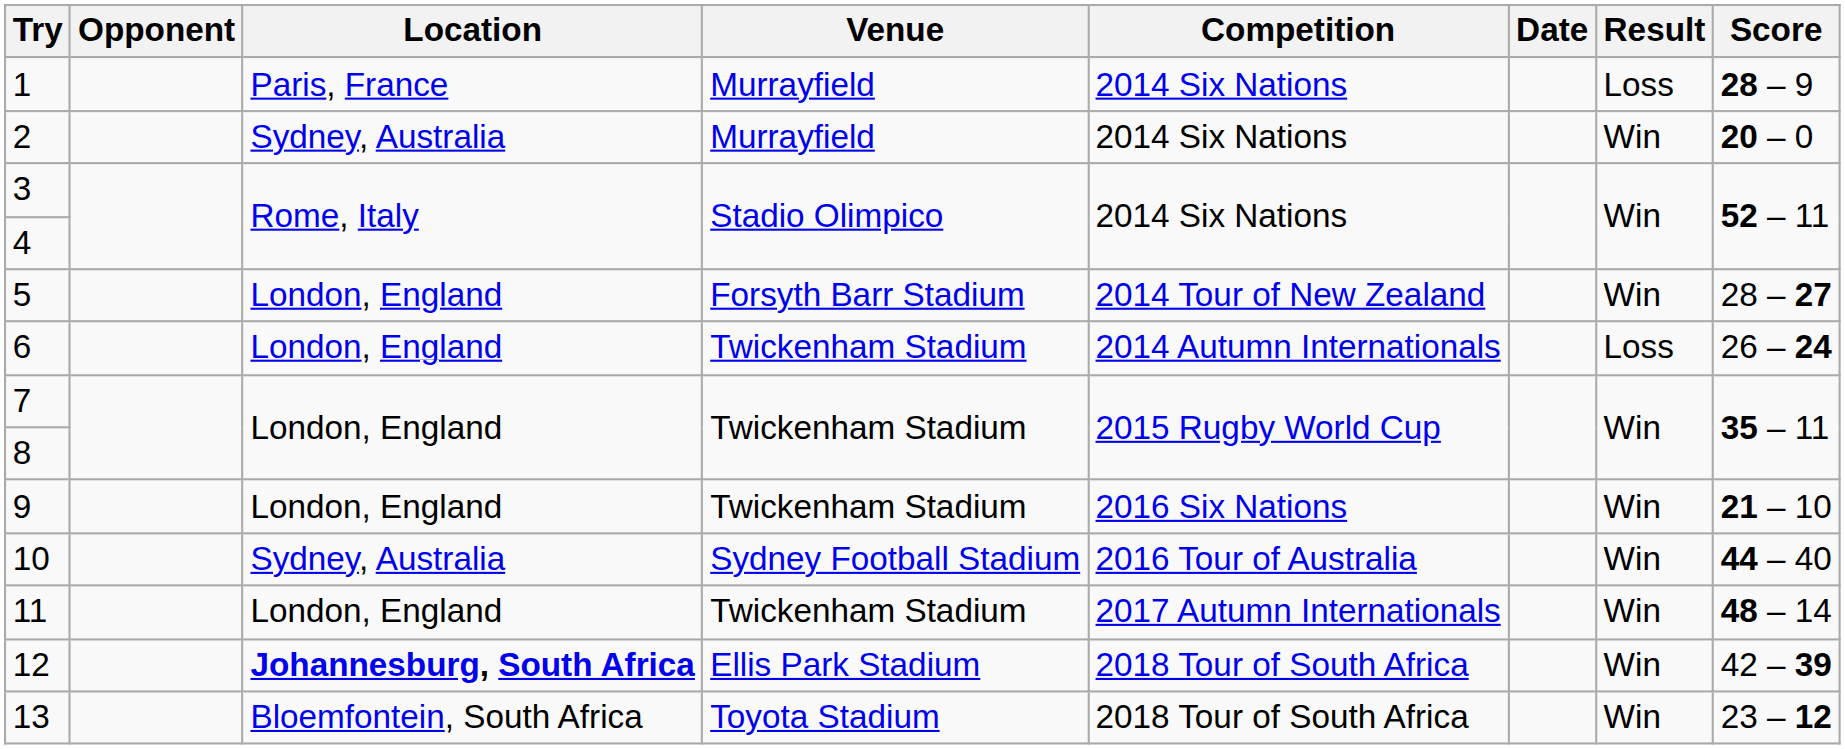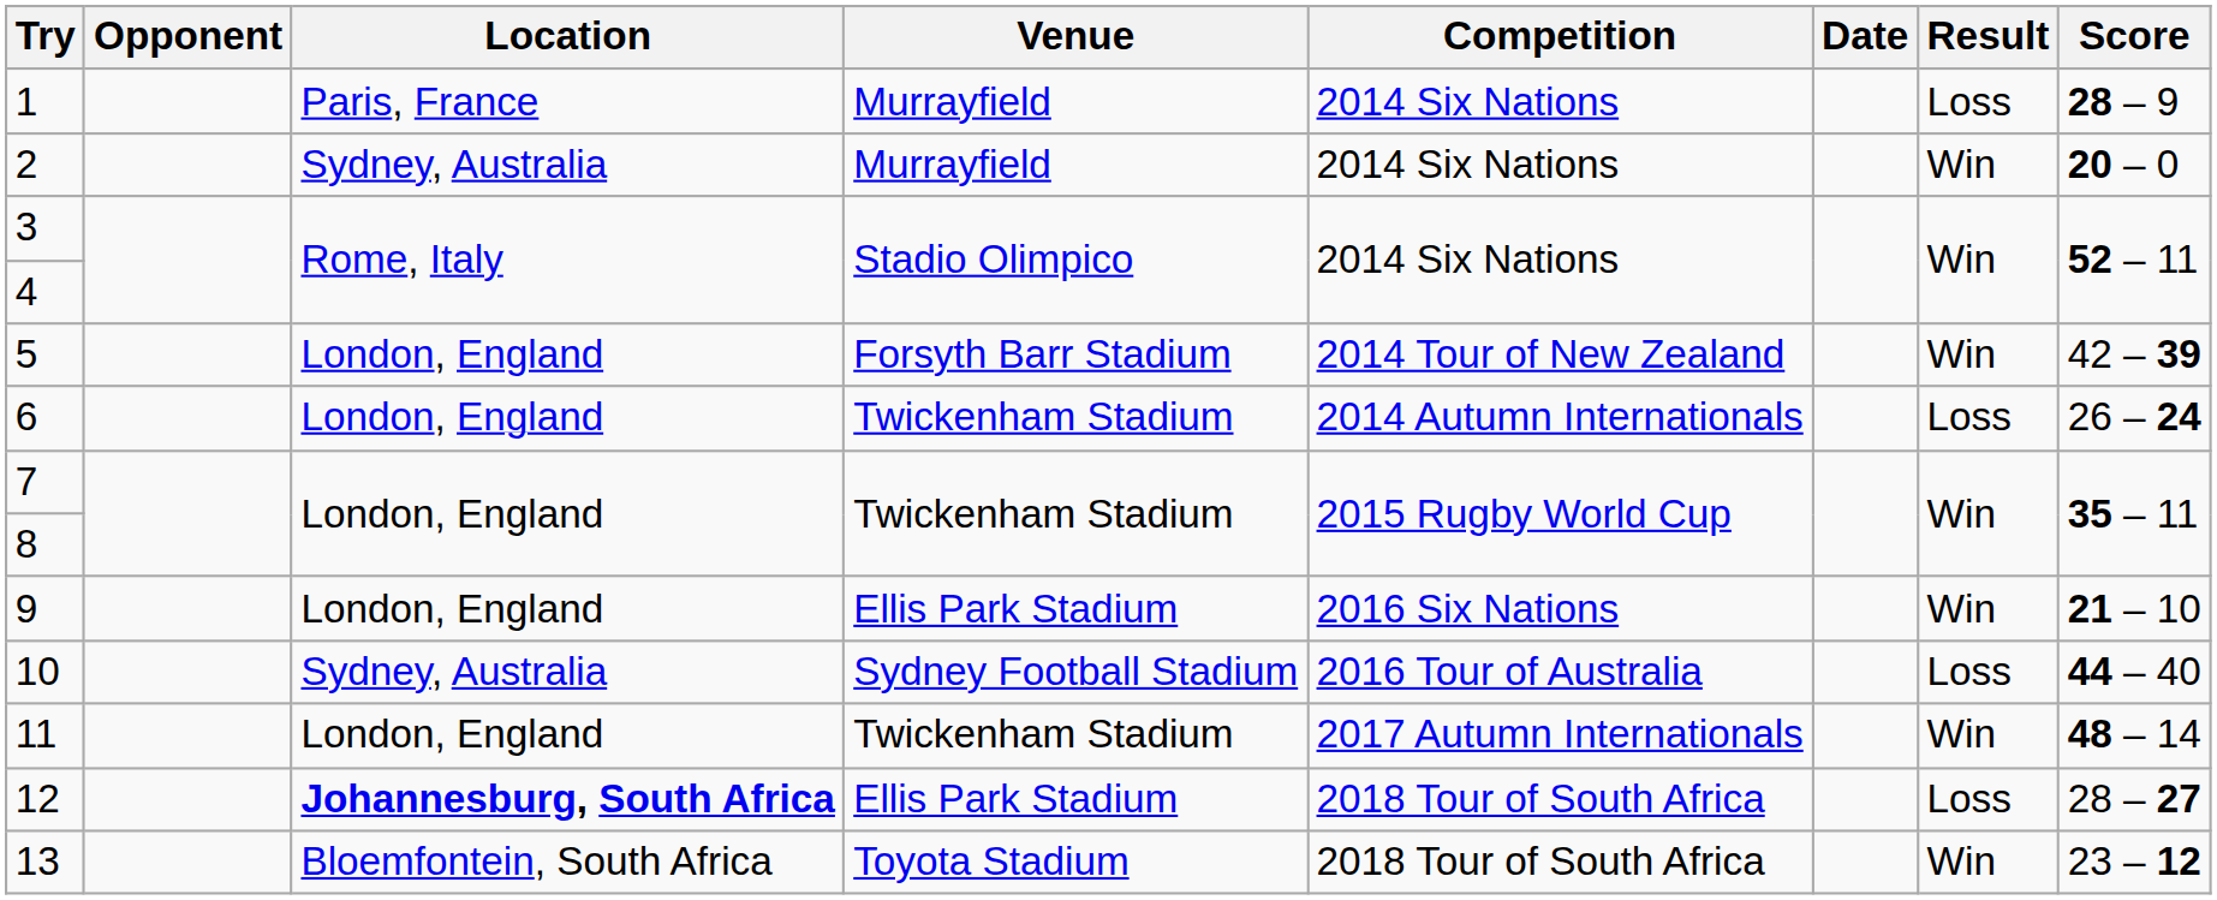5 | Score: 28 – 27 -> 42 – 39
9 | Venue: Twickenham Stadium -> Ellis Park Stadium
10 | Result: Win -> Loss
12 | Result: Win -> Loss
12 | Score: 42 – 39 -> 28 – 27
